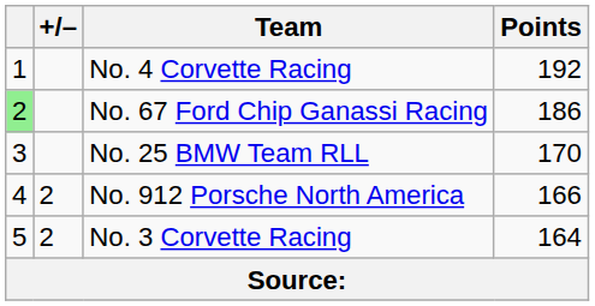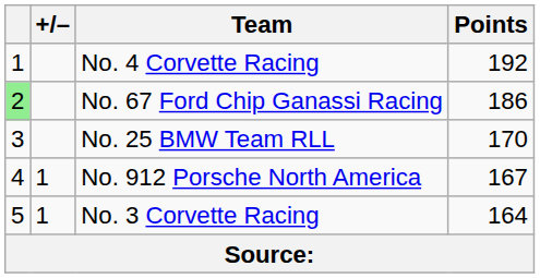No. 912 Porsche North America | +/–: 2 -> 1
No. 912 Porsche North America | Points: 166 -> 167
No. 3 Corvette Racing | +/–: 2 -> 1
